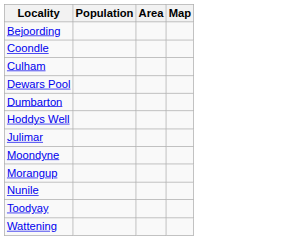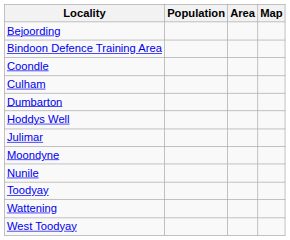+ row: Bindoon Defence Training Area
- row: Dewars Pool
- row: Morangup
+ row: West Toodyay
